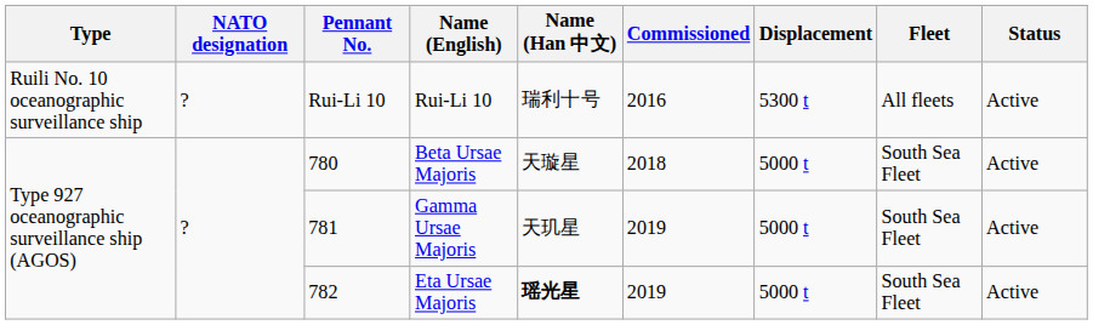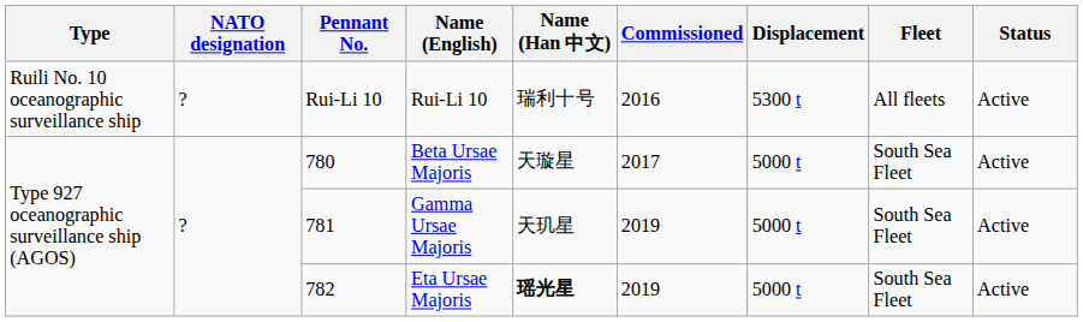Beta Ursae Majoris | Commissioned: 2018 -> 2017
